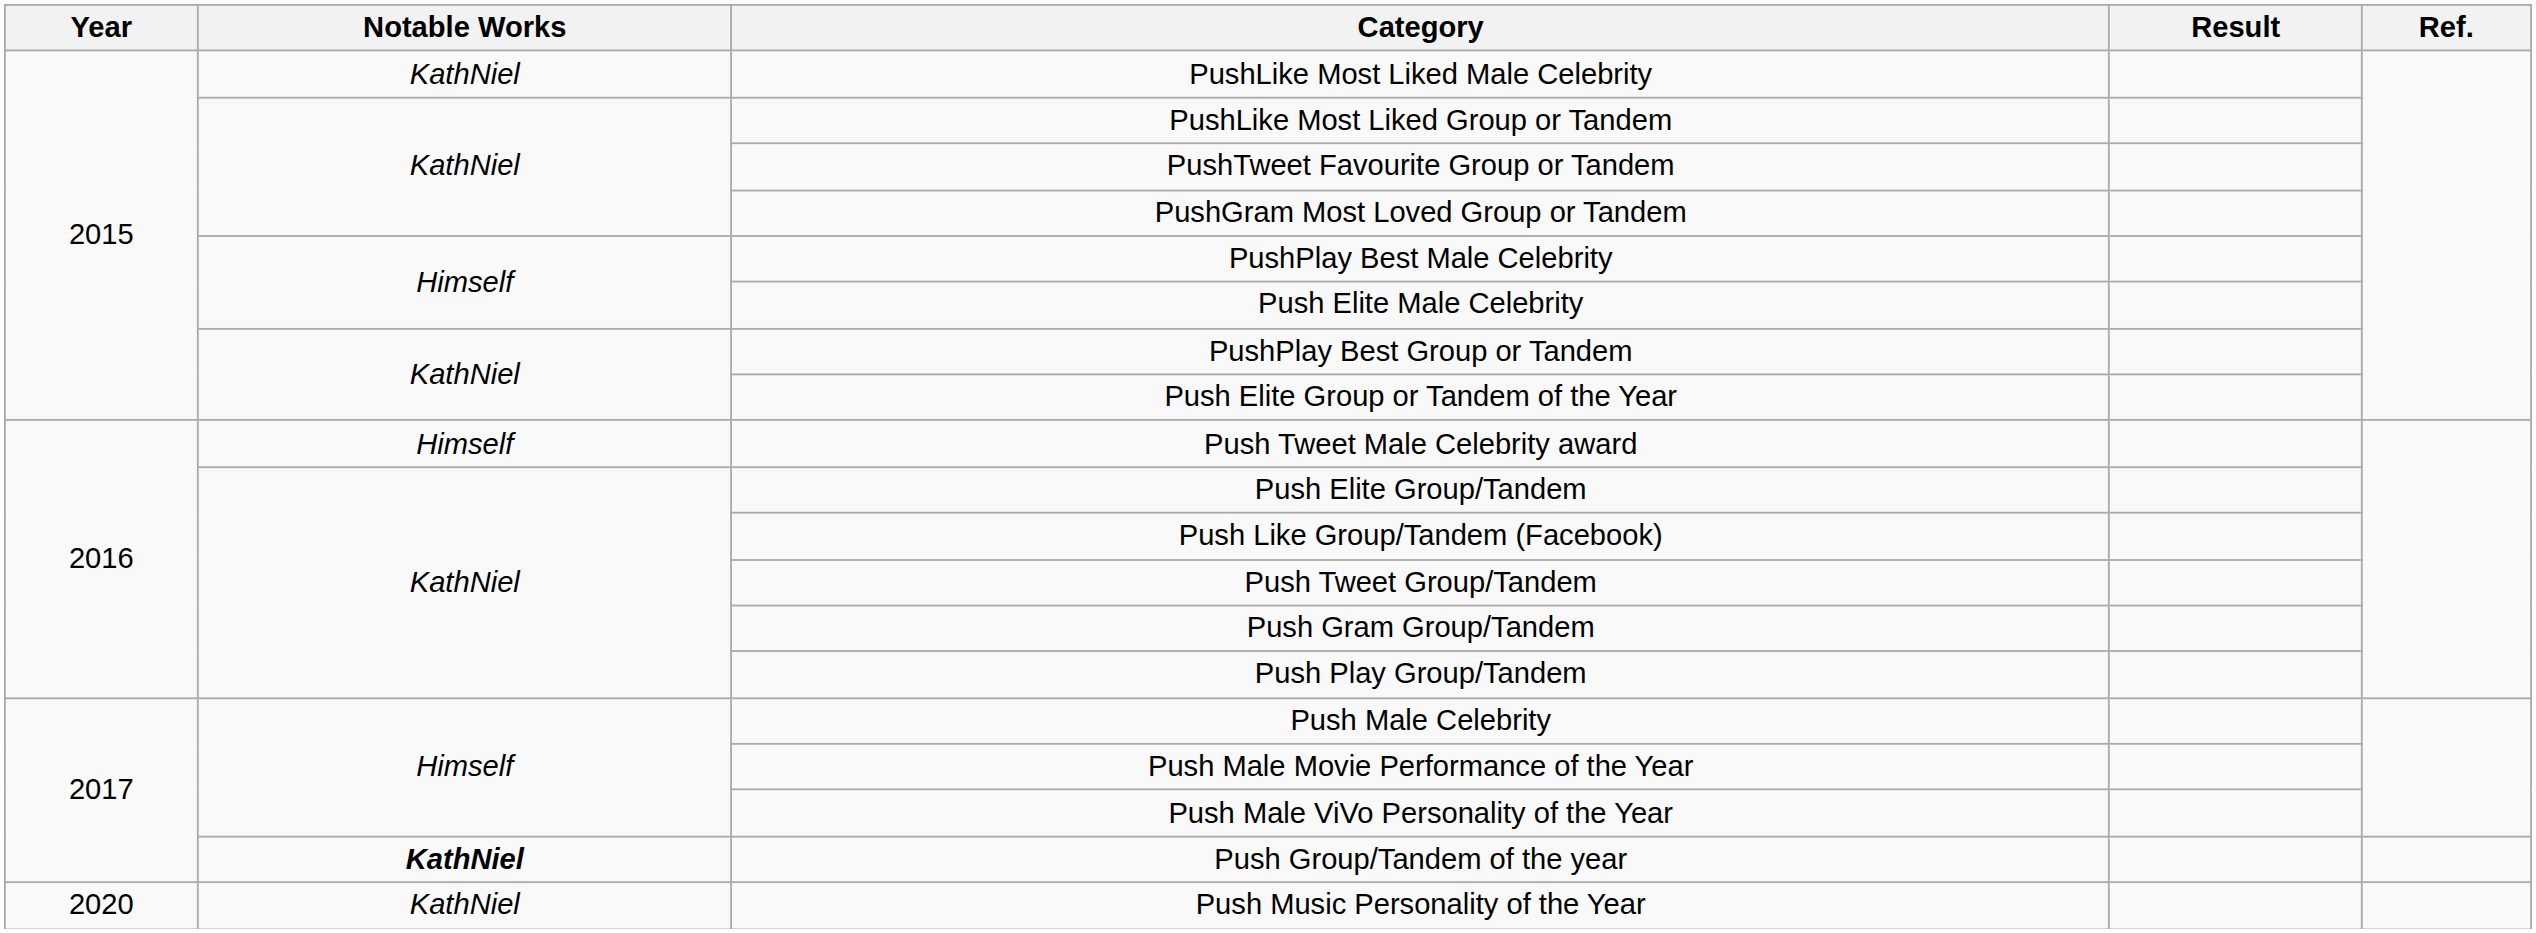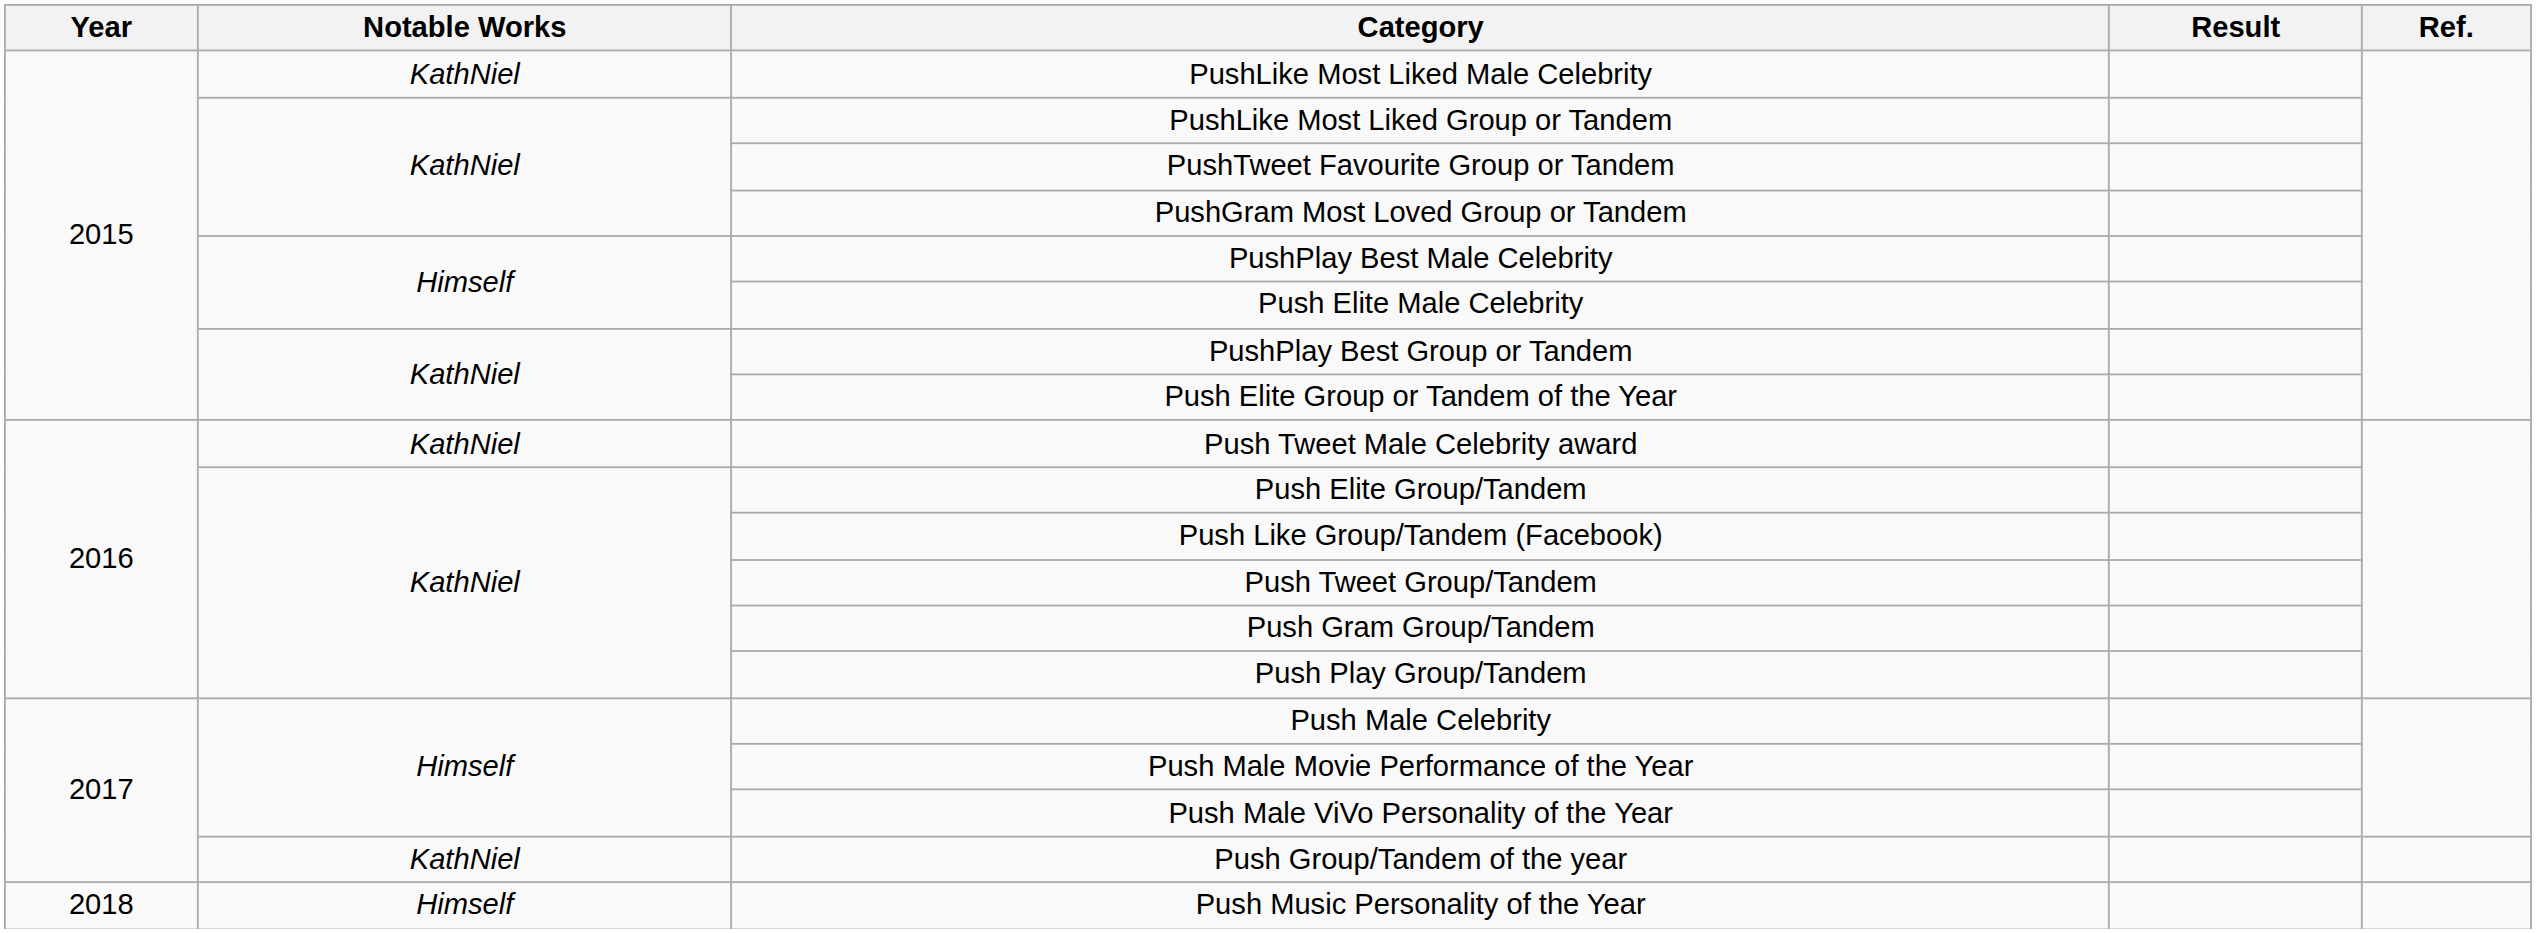Push Tweet Male Celebrity award | Notable Works: Himself -> KathNiel
Push Group/Tandem of the year | Notable Works: bold -> normal
Push Music Personality of the Year | Year: 2020 -> 2018
Push Music Personality of the Year | Notable Works: KathNiel -> Himself
